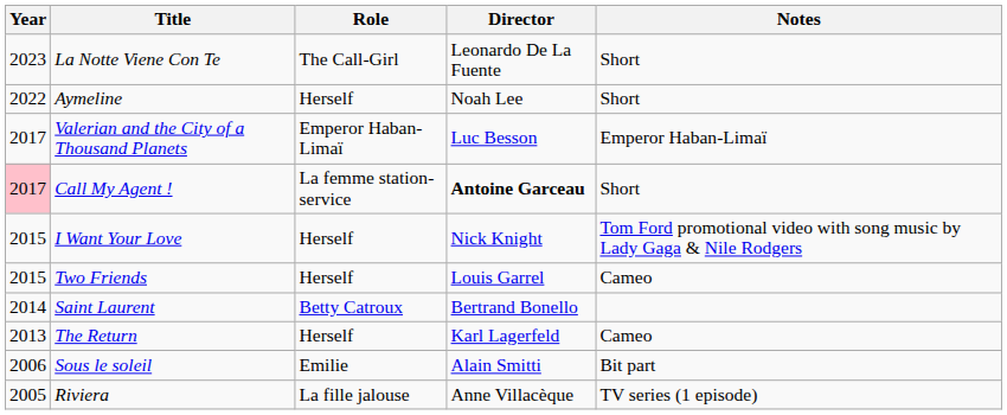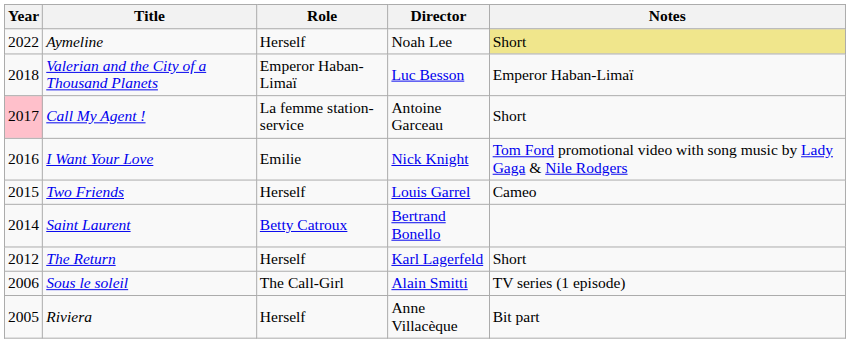- row: 2023 | La Notte Viene Con Te | The Call-Girl | Leonardo De La Fuente | Short
Aymeline | Notes: no background -> khaki background
Valerian and the City of a Thousand Planets | Year: 2017 -> 2018
Call My Agent ! | Director: bold -> normal
I Want Your Love | Year: 2015 -> 2016
I Want Your Love | Role: Herself -> Emilie
The Return | Year: 2013 -> 2012
The Return | Notes: Cameo -> Short
Sous le soleil | Role: Emilie -> The Call-Girl
Sous le soleil | Notes: Bit part -> TV series (1 episode)
Riviera | Role: La fille jalouse -> Herself
Riviera | Notes: TV series (1 episode) -> Bit part
